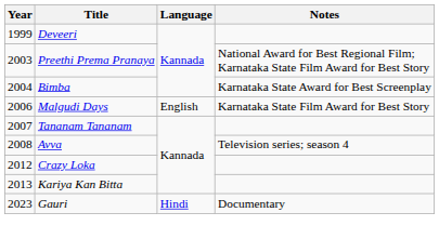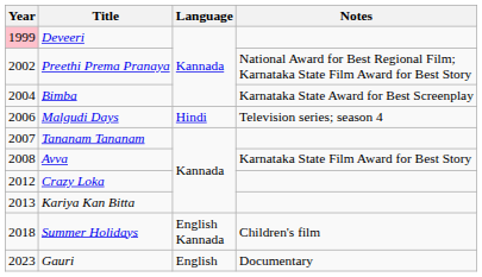Deveeri | Year: no background -> pink background
Preethi Prema Pranaya | Year: 2003 -> 2002
Malgudi Days | Language: English -> Hindi
Malgudi Days | Notes: Karnataka State Film Award for Best Story -> Television series; season 4
Avva | Notes: Television series; season 4 -> Karnataka State Film Award for Best Story
+ row: 2018 | Summer Holidays | English Kannada | Children's film
Gauri | Language: Hindi -> English
